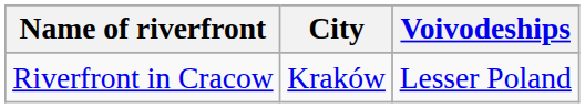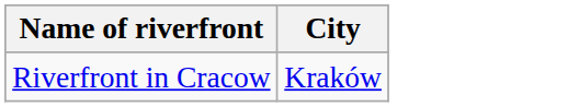- column: Voivodeships | Lesser Poland
